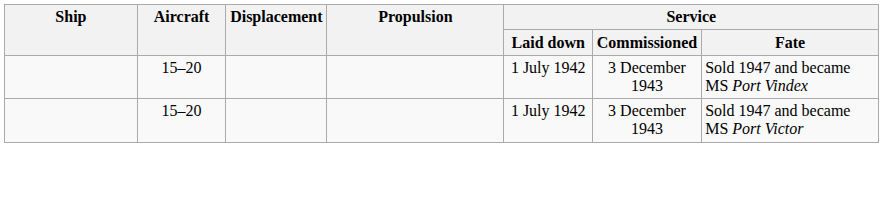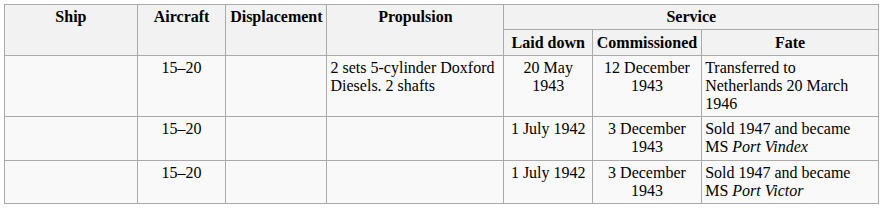+ row: 15–20 | 2 sets 5-cylinder Doxford Diesels. 2 shafts | 20 May 1943 | 12 December 1943 | Transferred to Netherlands 20 March 1946
